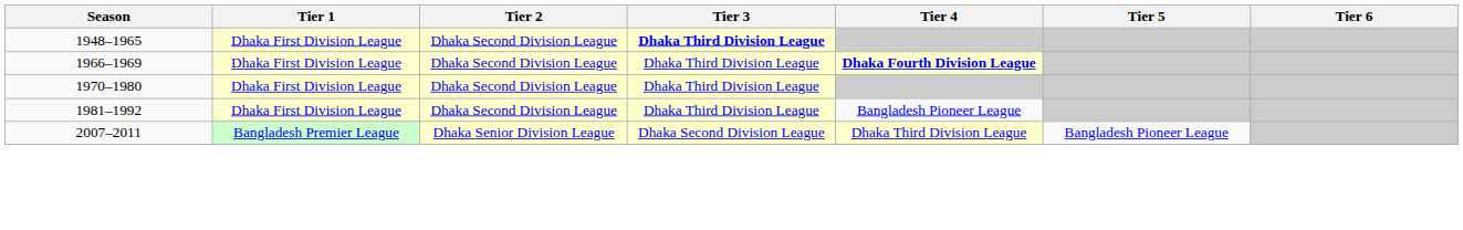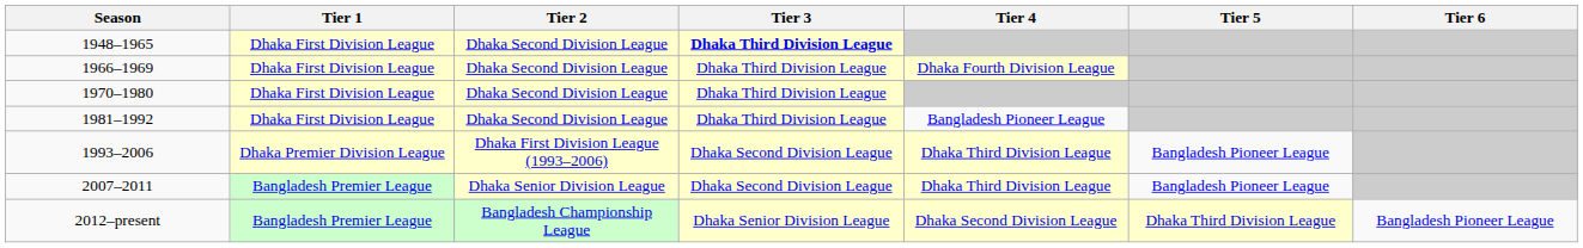1966–1969 | Tier 4: bold -> normal
+ row: 1993–2006 | Dhaka Premier Division League | Dhaka First Division League (1993–2006) | Dhaka Second Division League | Dhaka Third Division League | Bangladesh Pioneer League
+ row: 2012–present | Bangladesh Premier League | Bangladesh Championship League | Dhaka Senior Division League | Dhaka Second Division League | Dhaka Third Division League | Bangladesh Pioneer League
